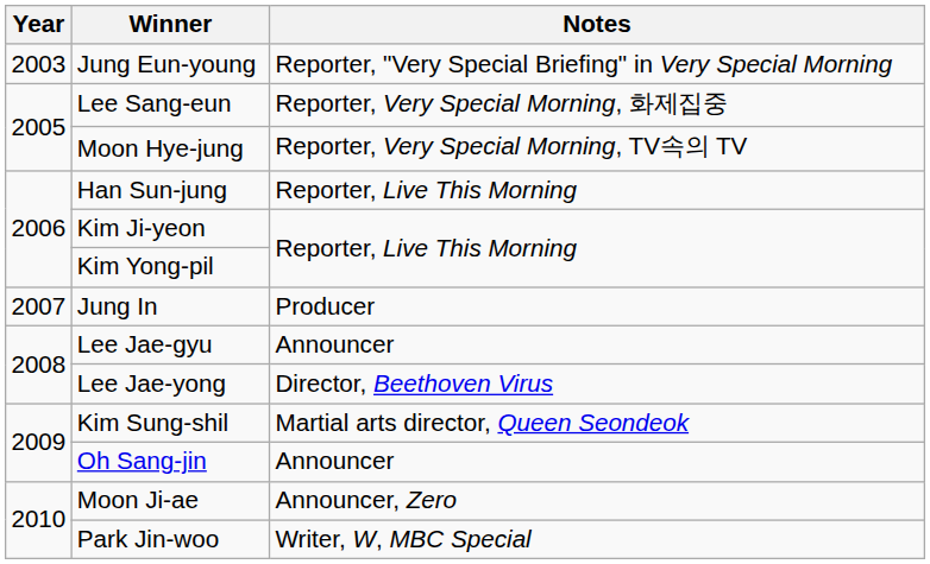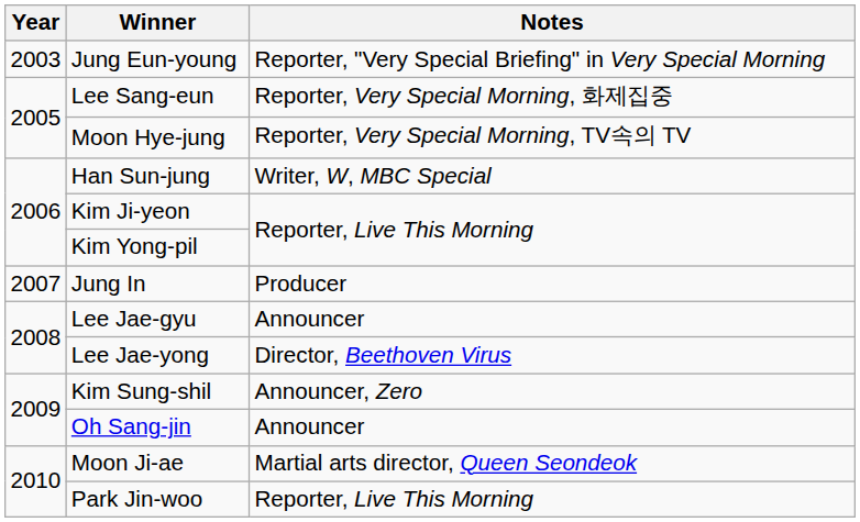Han Sun-jung | Notes: Reporter, Live This Morning -> Writer, W, MBC Special
Kim Sung-shil | Notes: Martial arts director, Queen Seondeok -> Announcer, Zero
Moon Ji-ae | Notes: Announcer, Zero -> Martial arts director, Queen Seondeok
Park Jin-woo | Notes: Writer, W, MBC Special -> Reporter, Live This Morning
